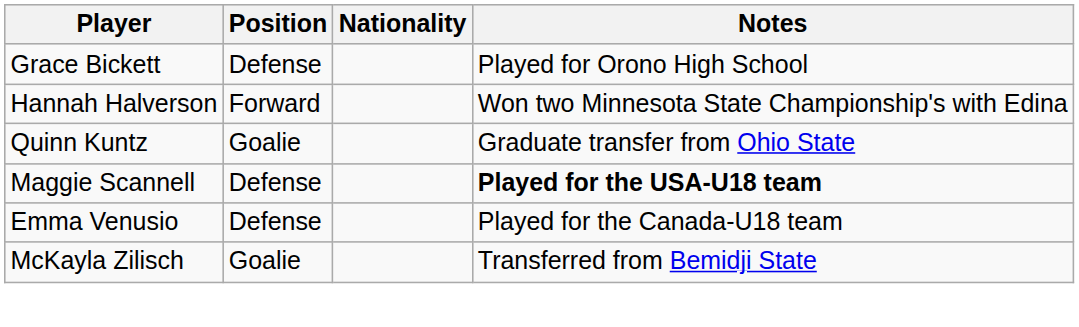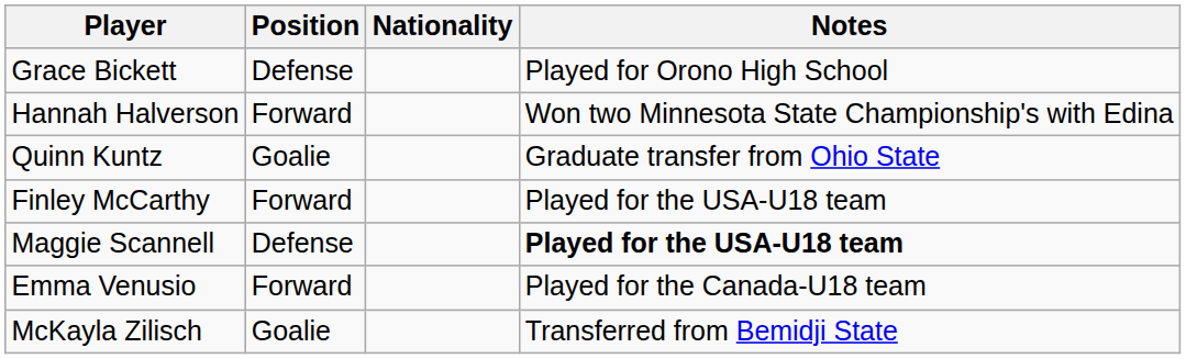+ row: Finley McCarthy | Forward | Played for the USA-U18 team
Emma Venusio | Position: Defense -> Forward
